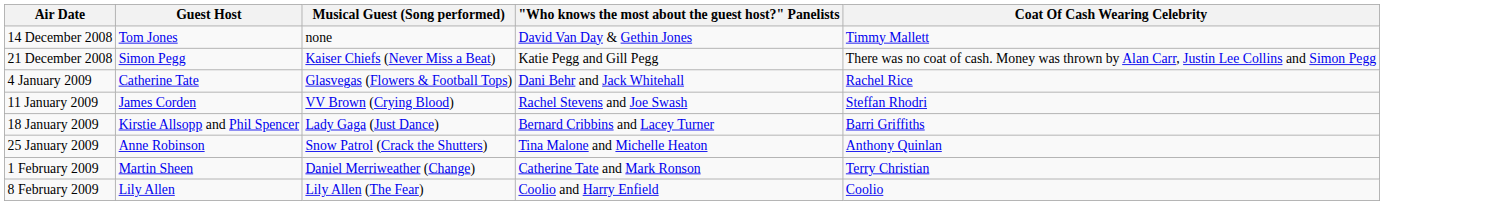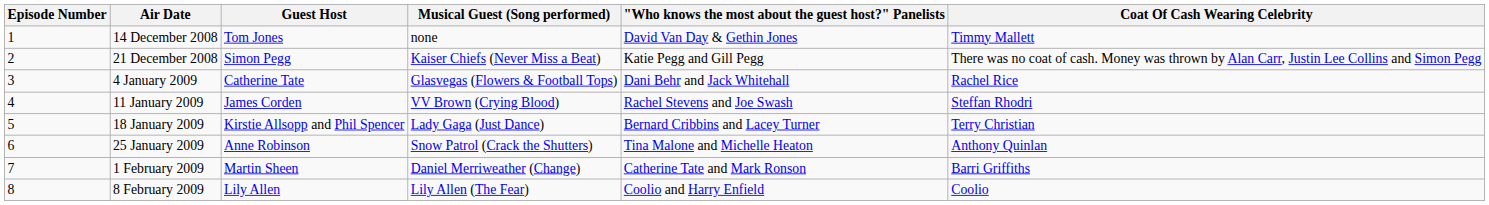+ column: Episode Number | 1 | 2 | 3 | 4 | 5 | 6 | 7 | 8
18 January 2009 | Coat Of Cash Wearing Celebrity: Barri Griffiths -> Terry Christian
1 February 2009 | Coat Of Cash Wearing Celebrity: Terry Christian -> Barri Griffiths
